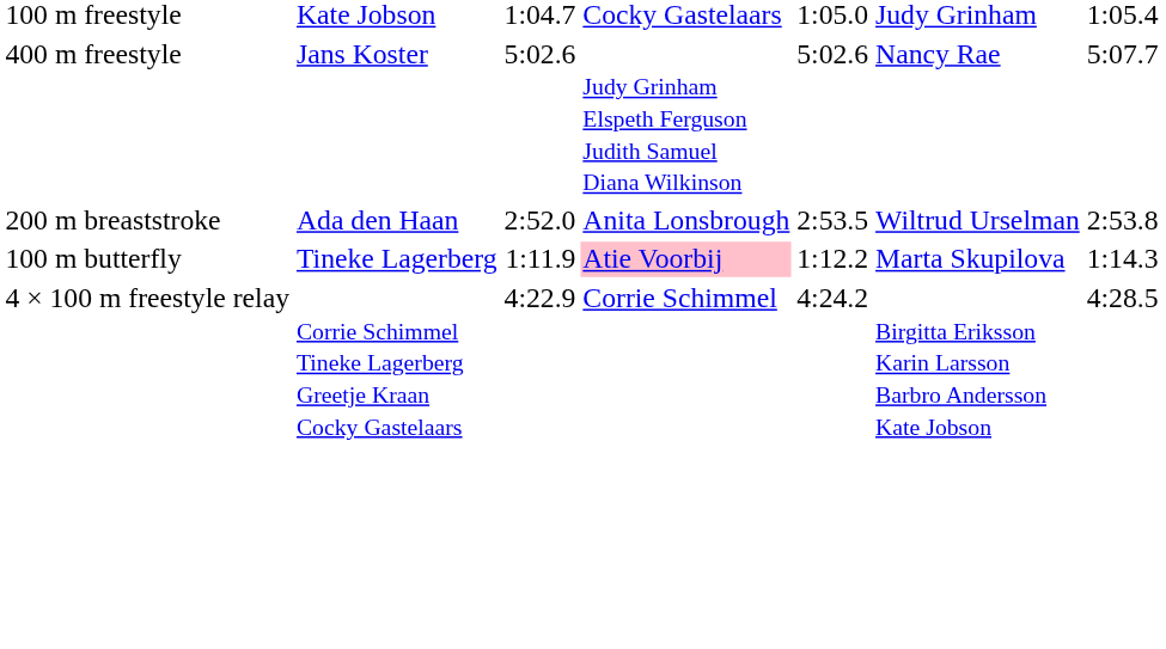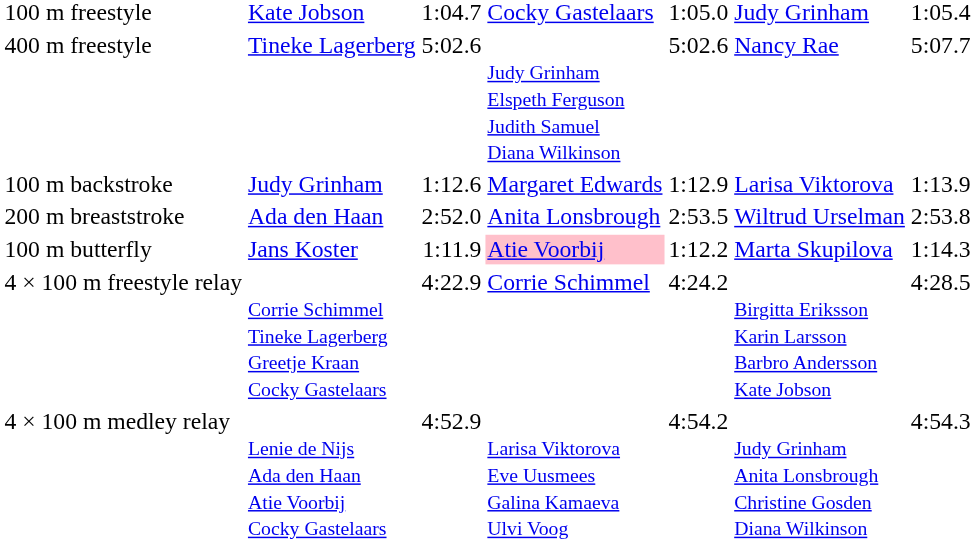400 m freestyle | column 2: Jans Koster -> Tineke Lagerberg
+ row: 100 m backstroke | Judy Grinham | 1:12.6 | Margaret Edwards | 1:12.9 | Larisa Viktorova | 1:13.9
100 m butterfly | column 2: Tineke Lagerberg -> Jans Koster
+ row: 4 × 100 m medley relay | Lenie de Nijs Ada den Haan Atie Voorbij Cocky Gastelaars | 4:52.9 | Larisa Viktorova Eve Uusmees Galina Kamaeva Ulvi Voog | 4:54.2 | Judy Grinham Anita Lonsbrough Christine Gosden Diana Wilkinson | 4:54.3
